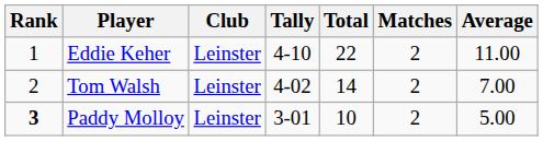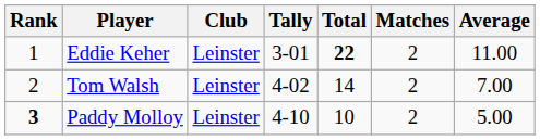Eddie Keher | Tally: 4-10 -> 3-01
Eddie Keher | Total: normal -> bold
Paddy Molloy | Tally: 3-01 -> 4-10
